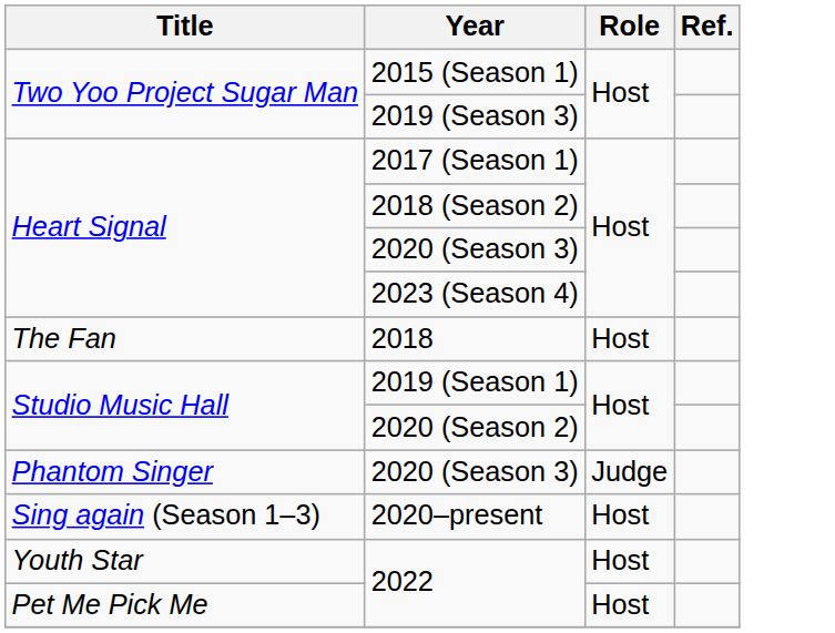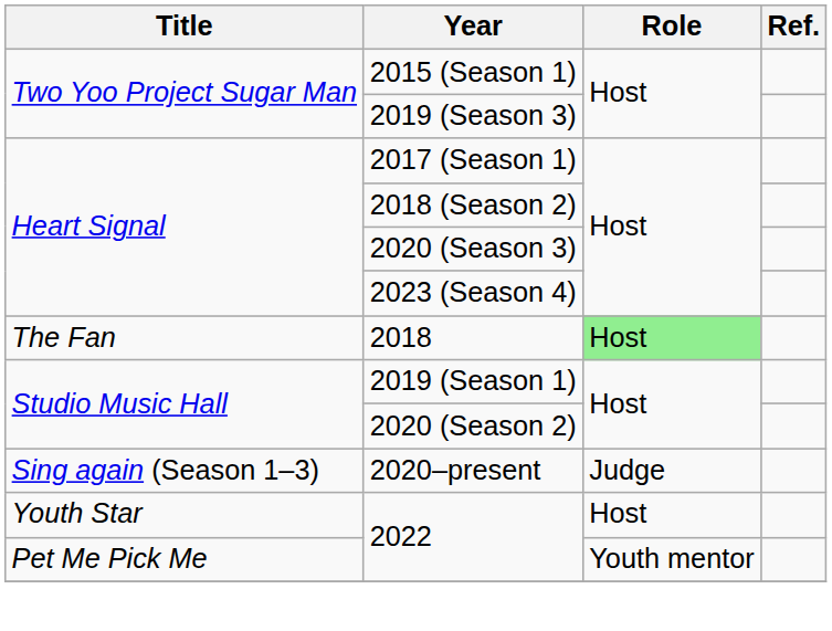2018 | Role: no background -> lightgreen background
- row: Phantom Singer | 2020 (Season 3) | Judge
2020–present | Role: Host -> Judge
Pet Me Pick Me / 2022 | Role: Host -> Youth mentor
